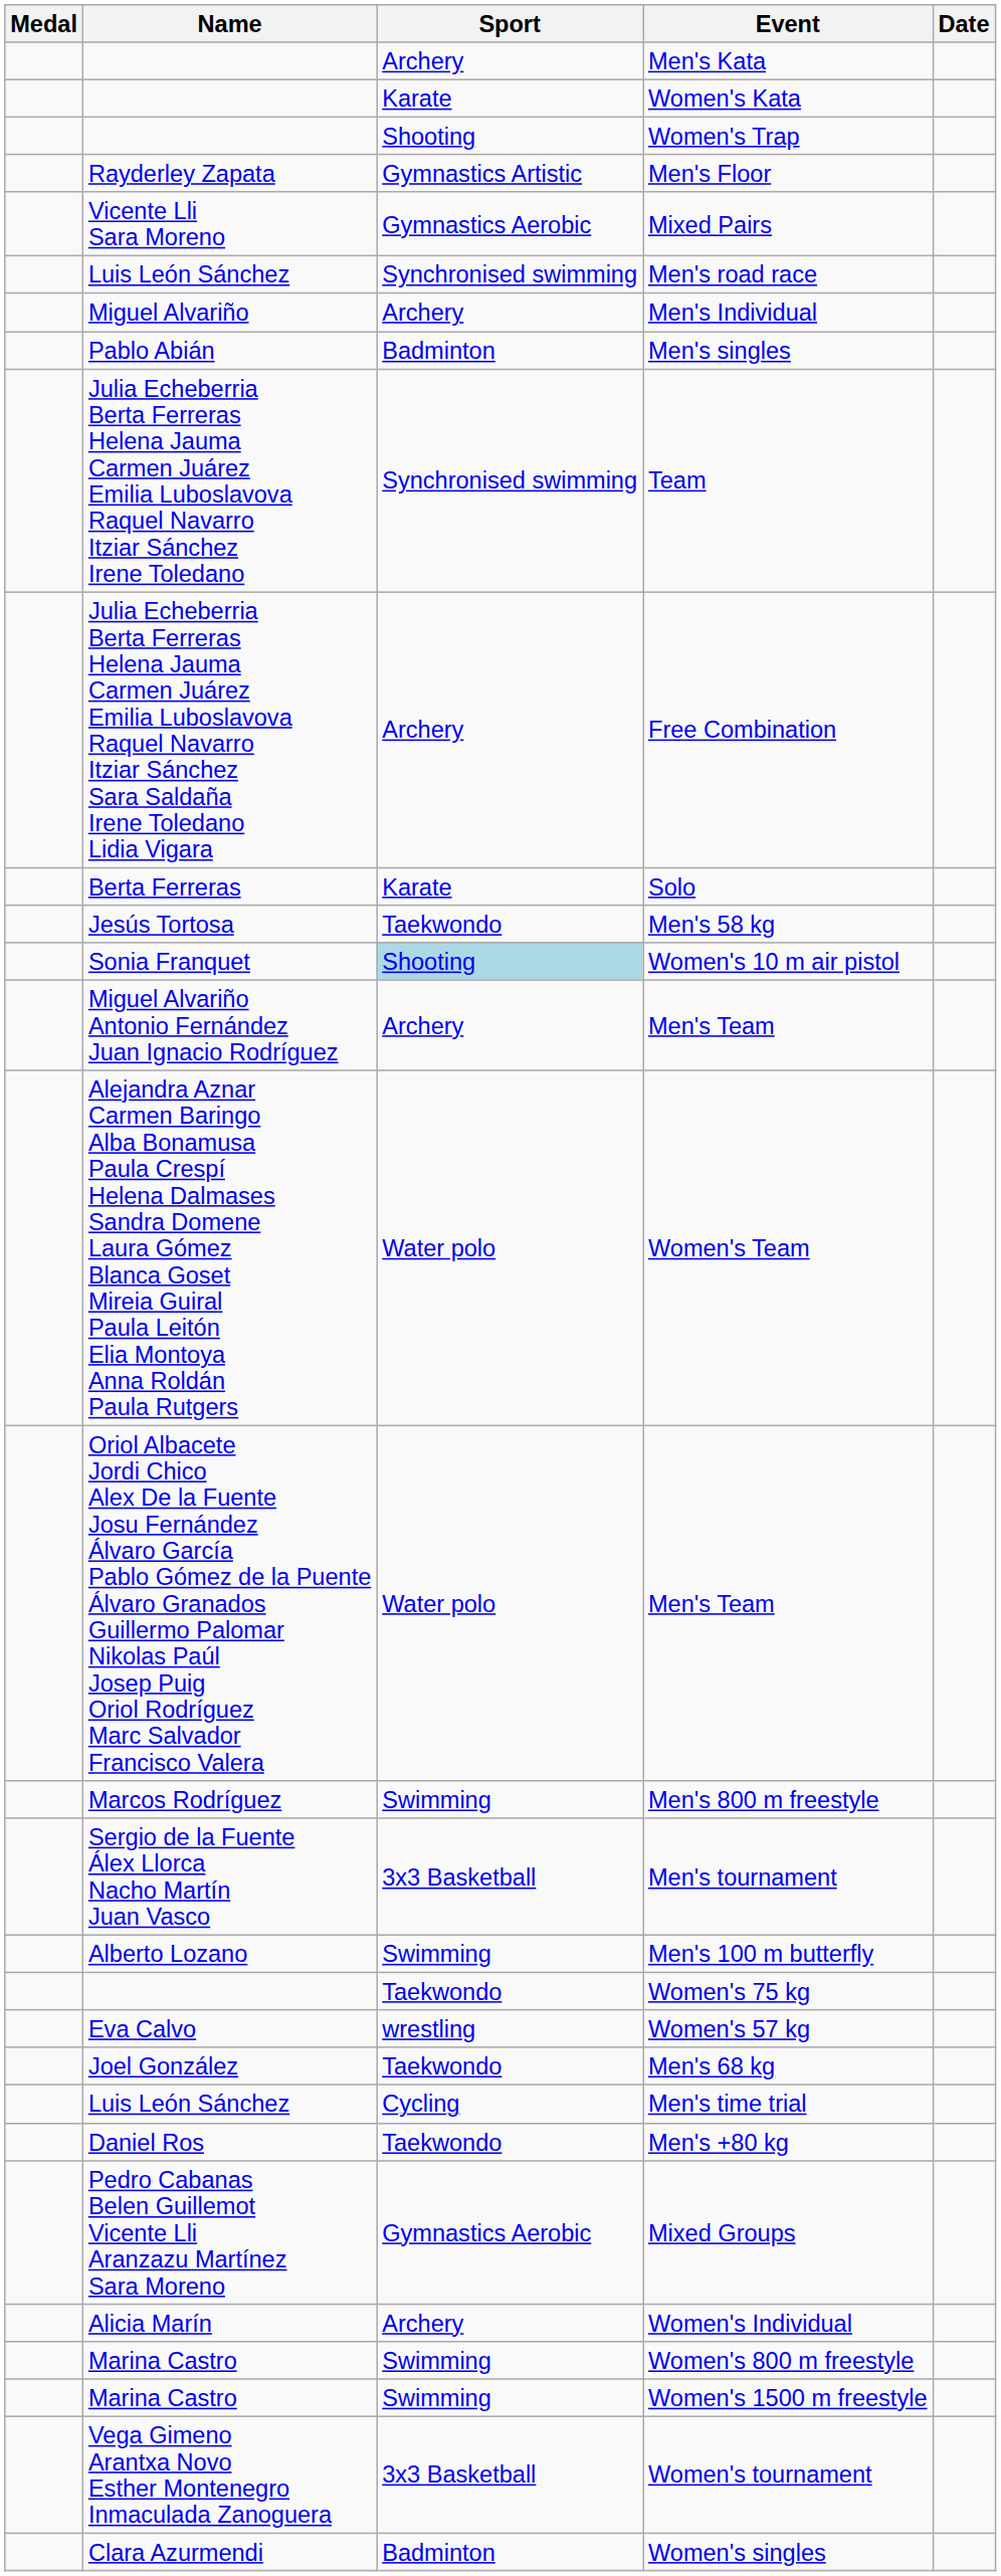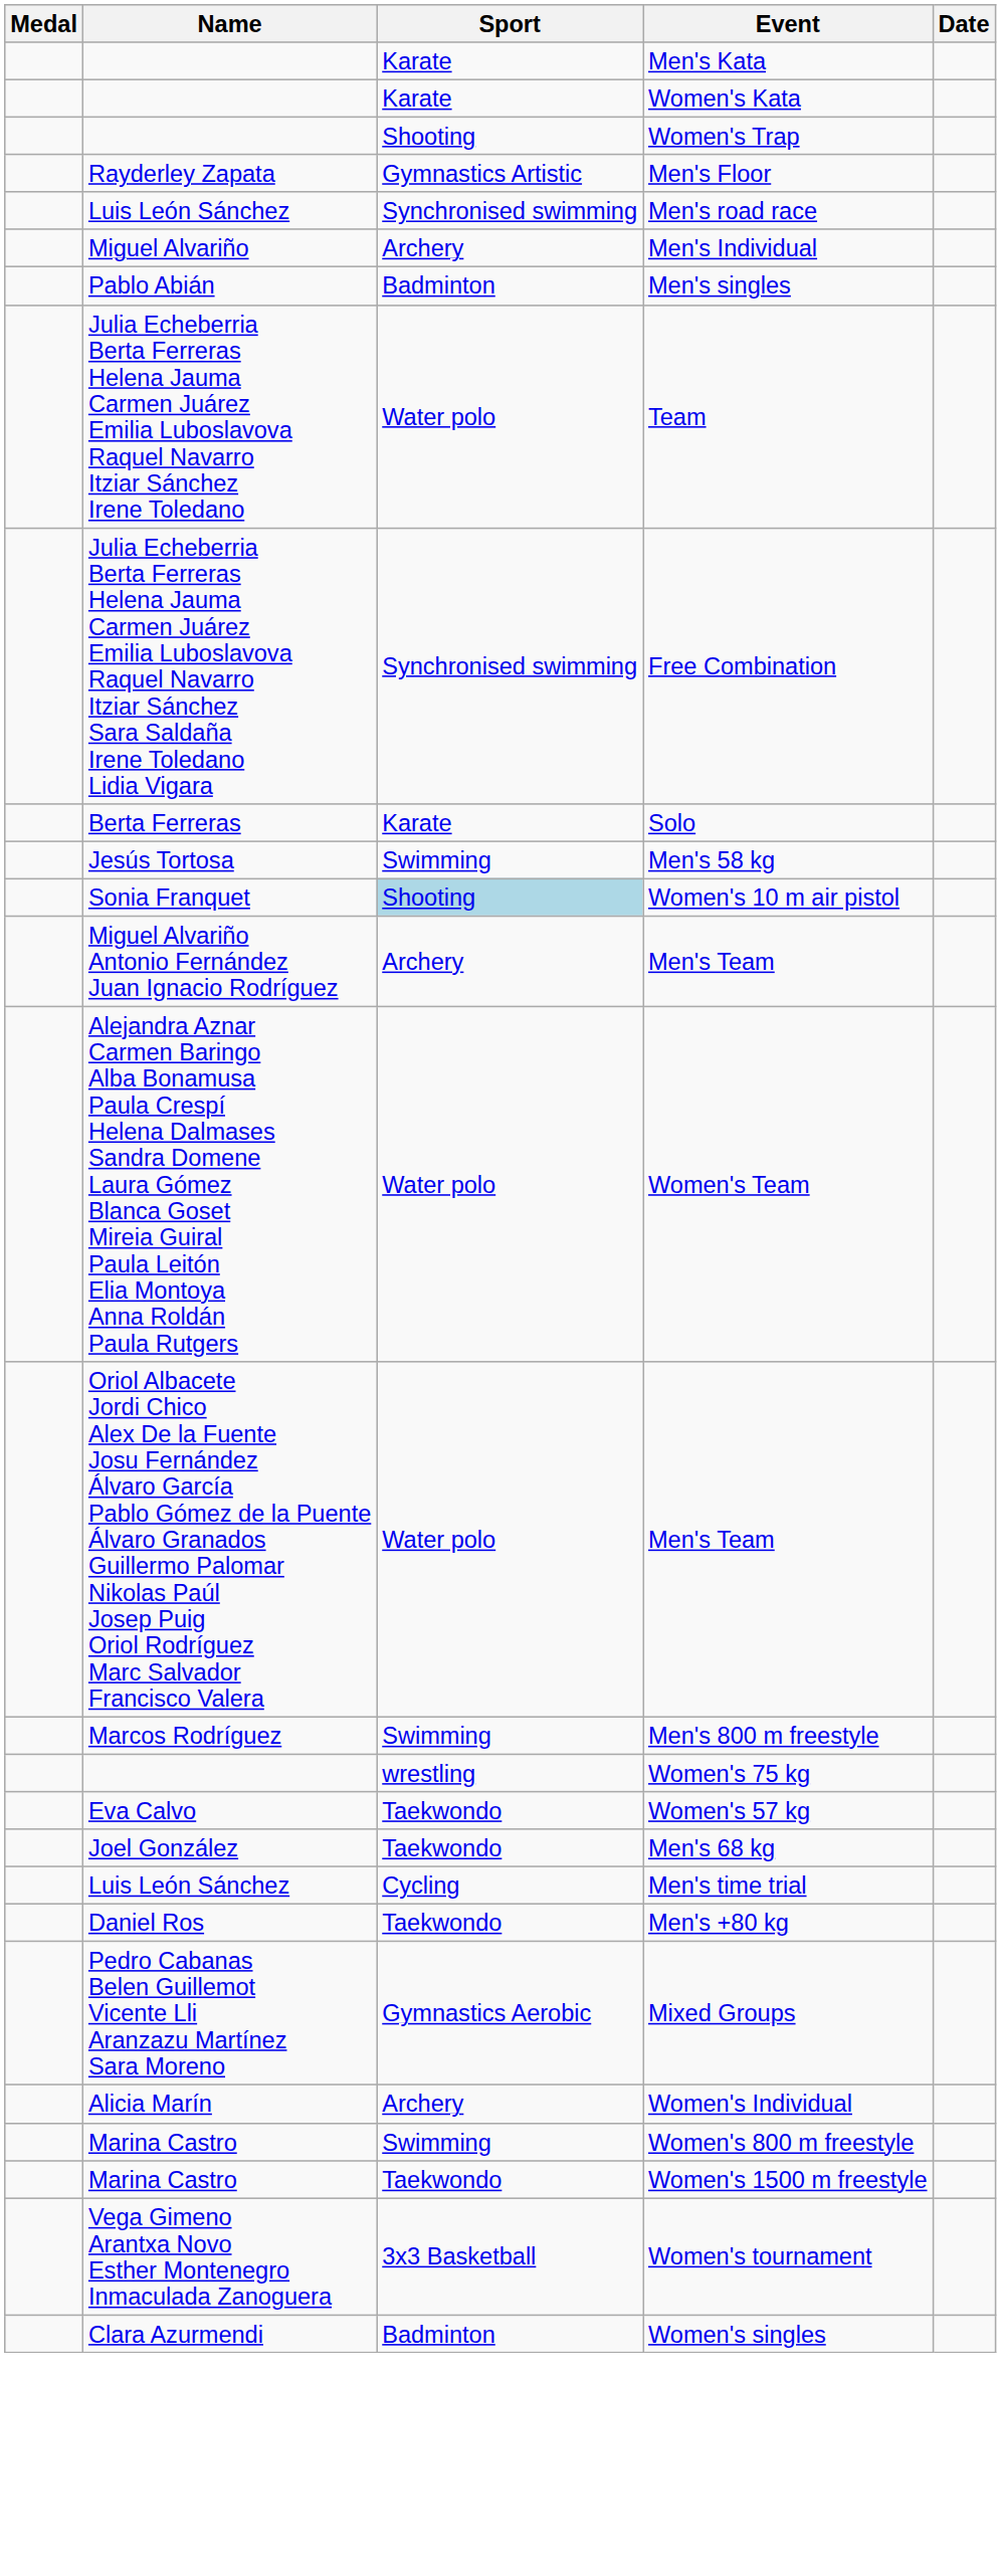Men's Kata | Sport: Archery -> Karate
- row: Vicente Lli Sara Moreno | Gymnastics Aerobic | Mixed Pairs
Team | Sport: Synchronised swimming -> Water polo
Free Combination | Sport: Archery -> Synchronised swimming
Men's 58 kg | Sport: Taekwondo -> Swimming
- row: Sergio de la Fuente Álex Llorca Nacho Martín Juan Vasco | 3x3 Basketball | Men's tournament
- row: Alberto Lozano | Swimming | Men's 100 m butterfly
Women's 75 kg | Sport: Taekwondo -> wrestling
Women's 57 kg | Sport: wrestling -> Taekwondo
Women's 1500 m freestyle | Sport: Swimming -> Taekwondo
